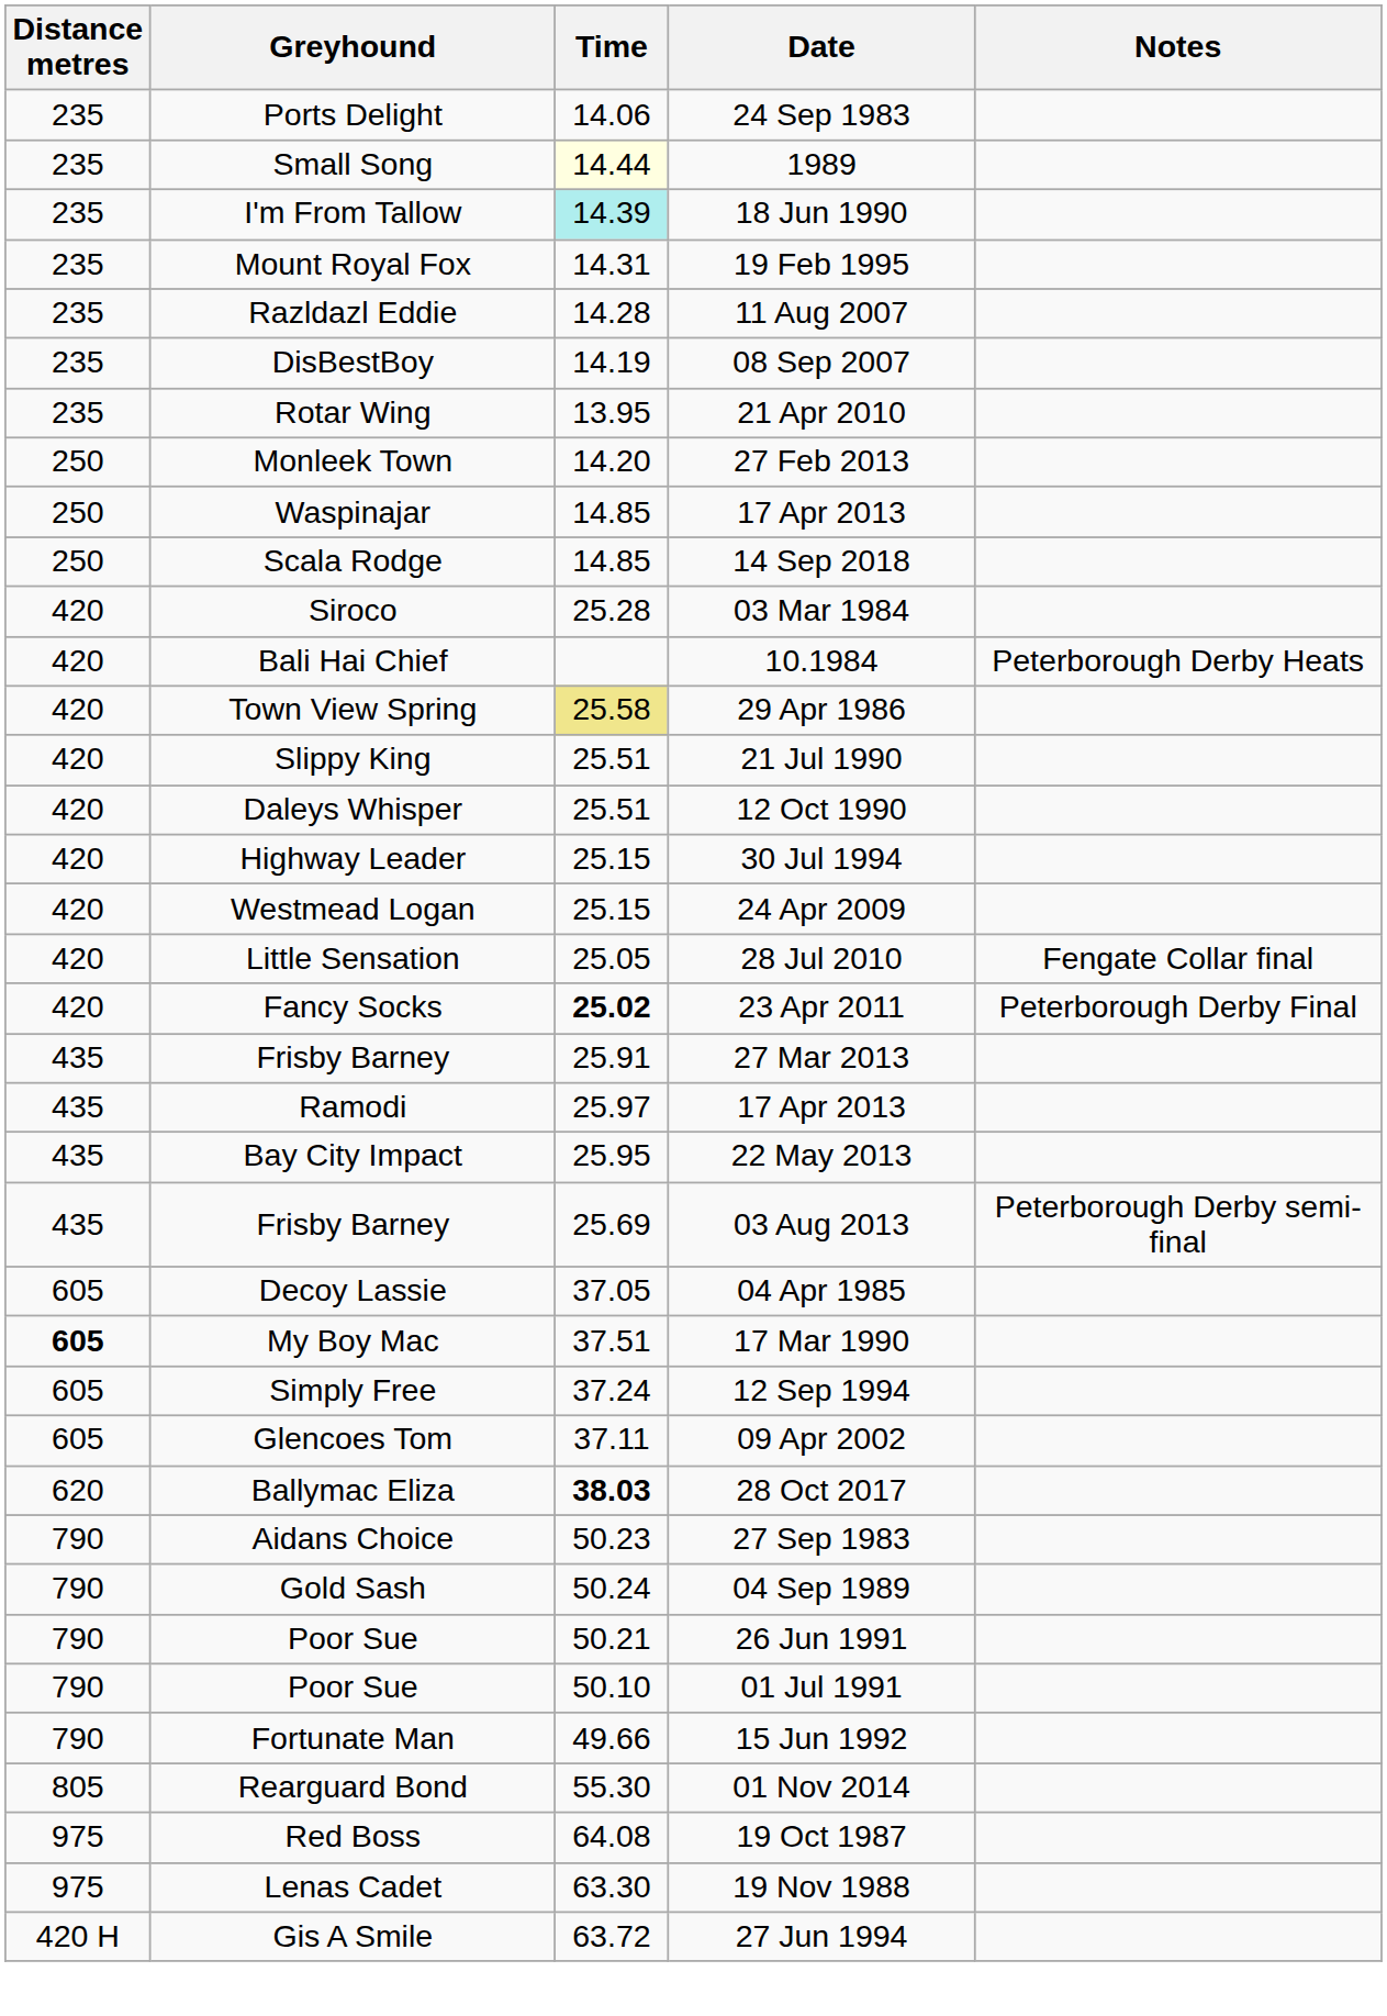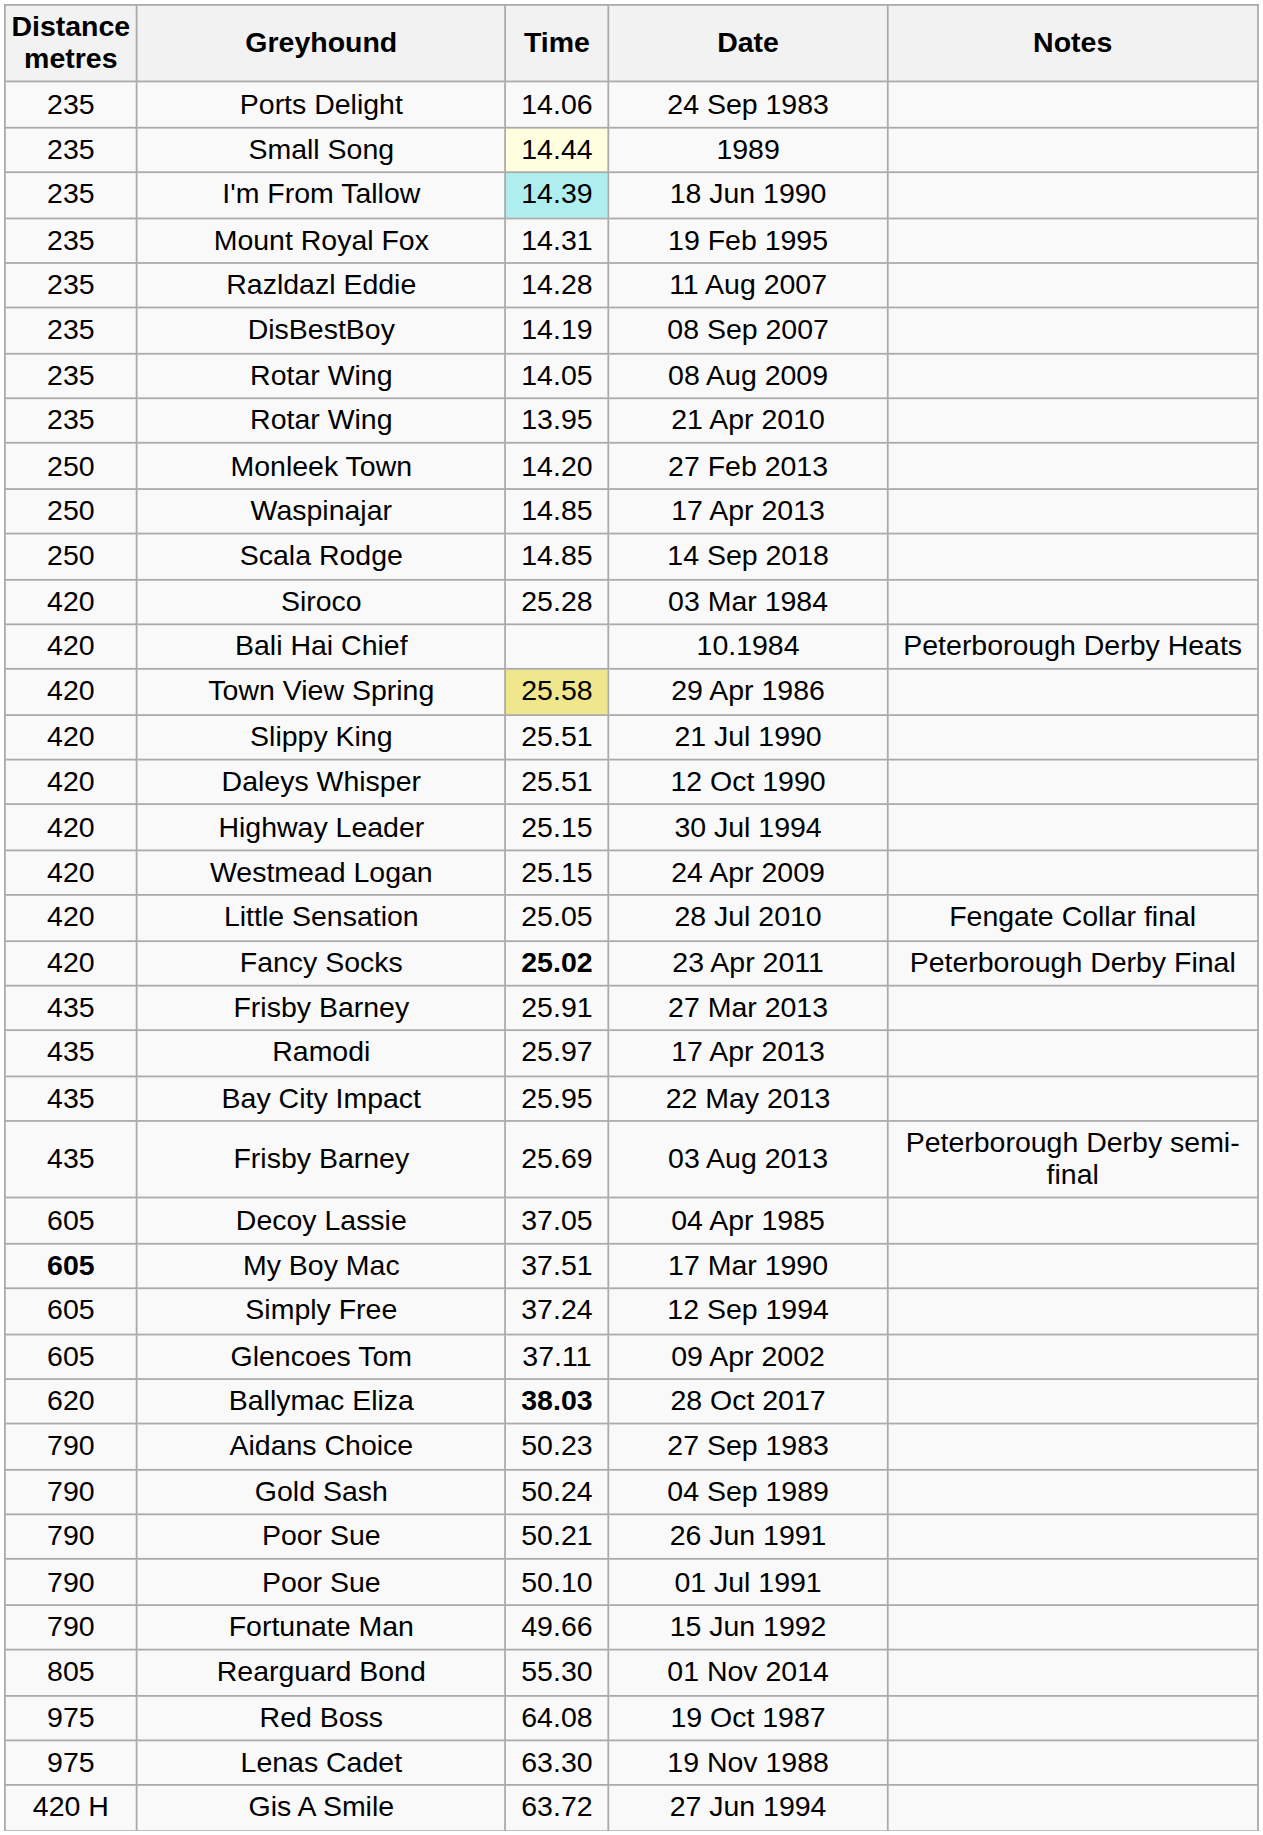+ row: 235 | Rotar Wing | 14.05 | 08 Aug 2009
